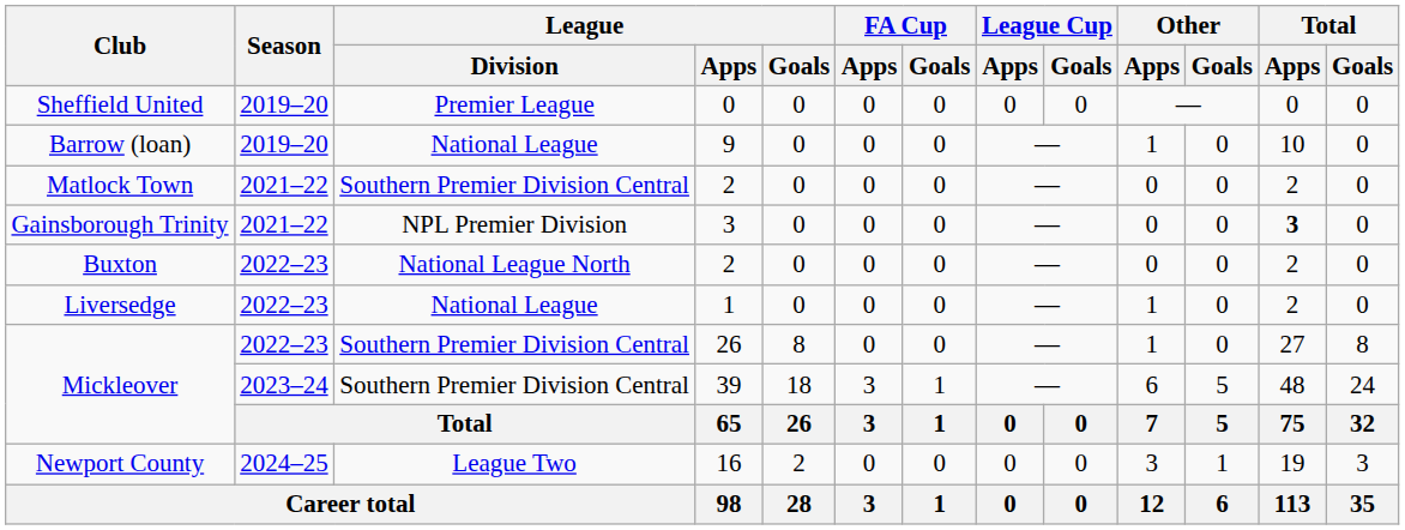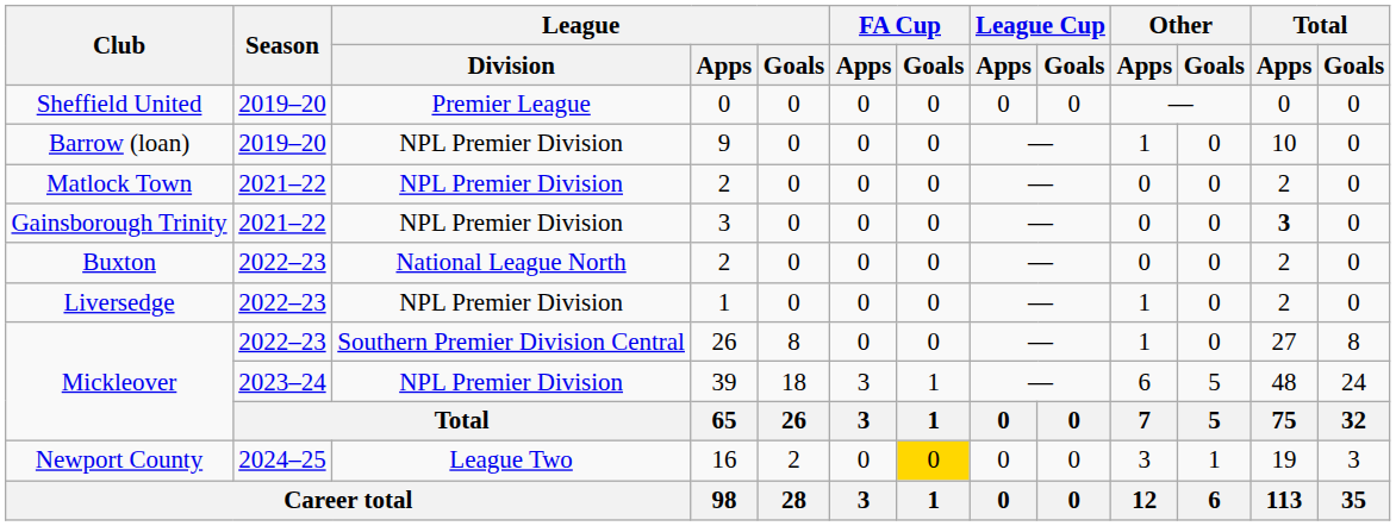Barrow (loan) | League / Division: National League -> NPL Premier Division
Matlock Town | League / Division: Southern Premier Division Central -> NPL Premier Division
Liversedge | League / Division: National League -> NPL Premier Division
Mickleover / 39 | League / Division: Southern Premier Division Central -> NPL Premier Division
Newport County | FA Cup / Goals: no background -> gold background
